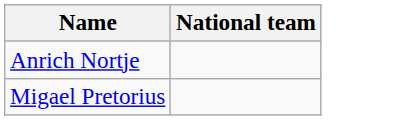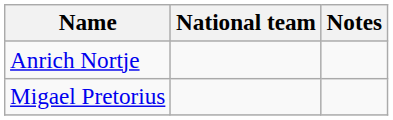+ column: Notes
